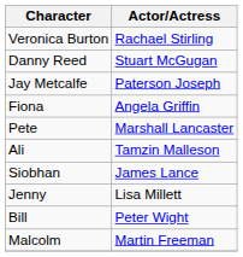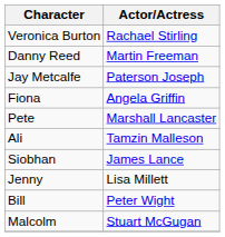Danny Reed | Actor/Actress: Stuart McGugan -> Martin Freeman
Malcolm | Actor/Actress: Martin Freeman -> Stuart McGugan
